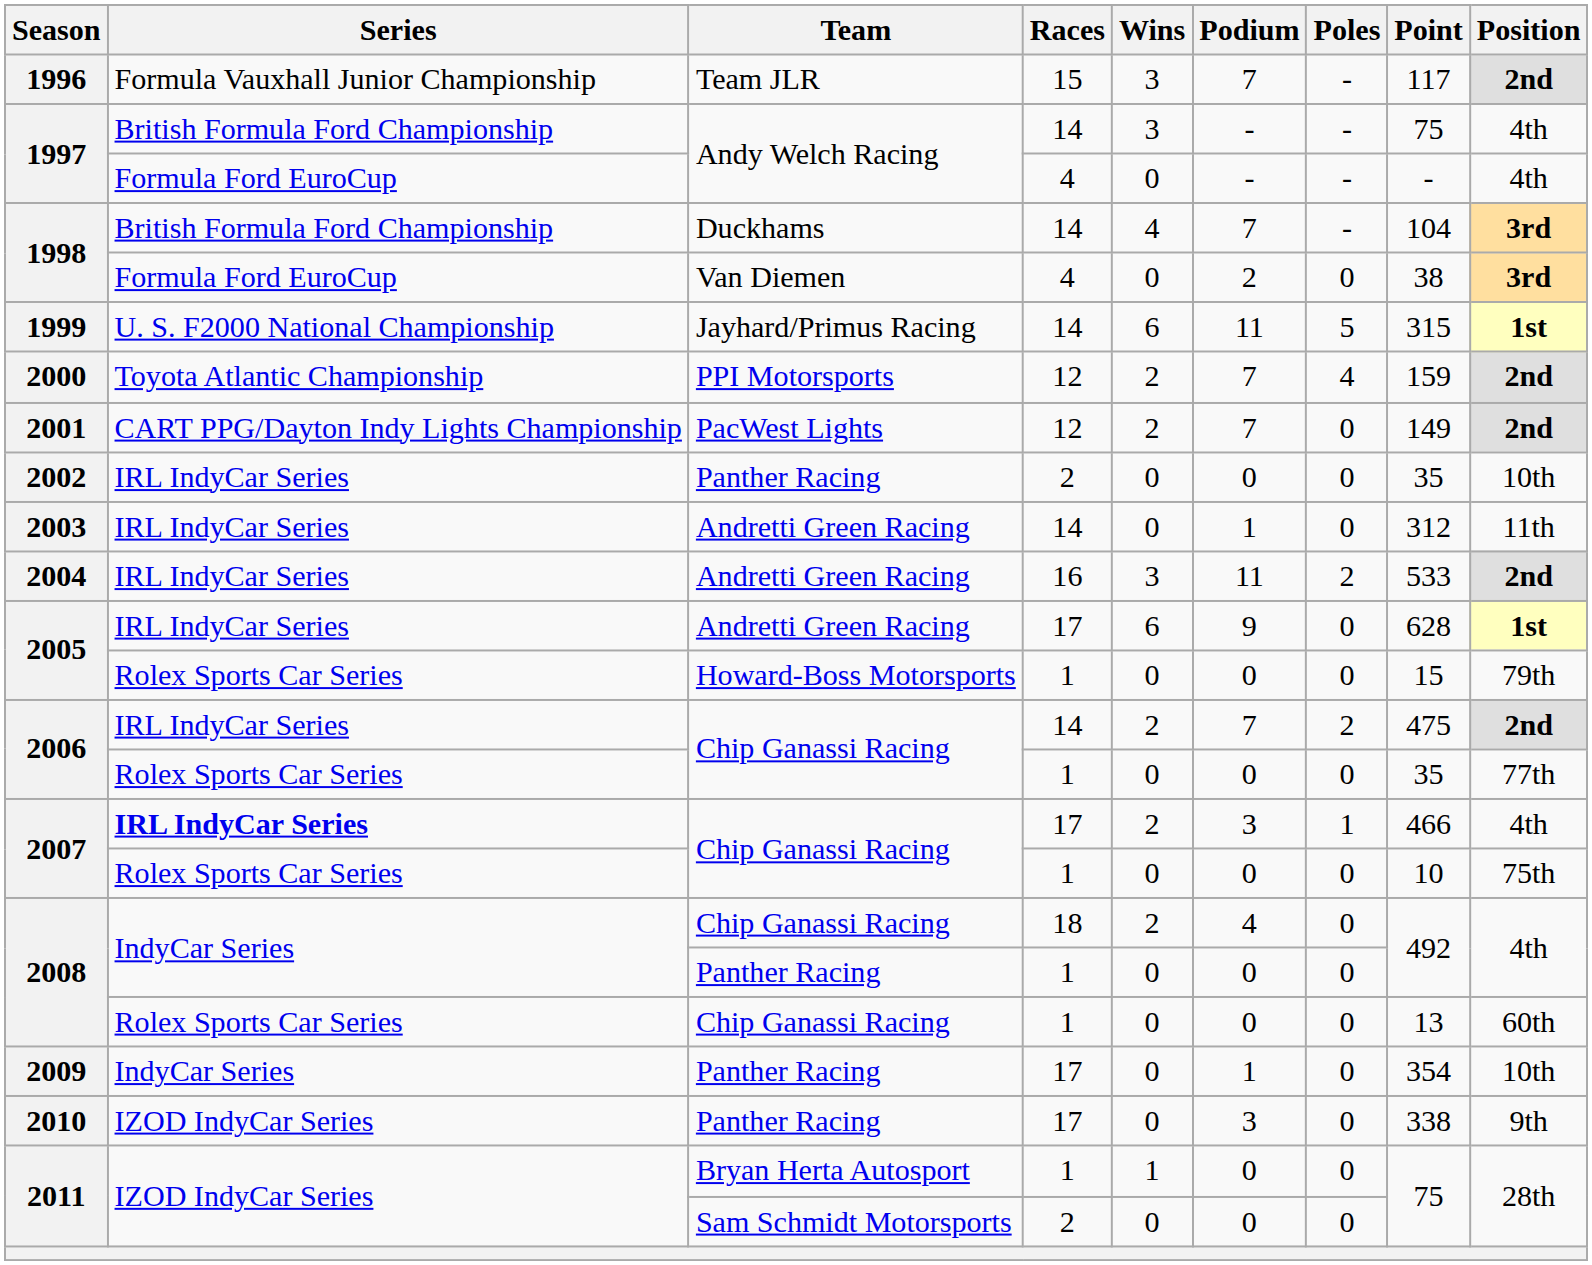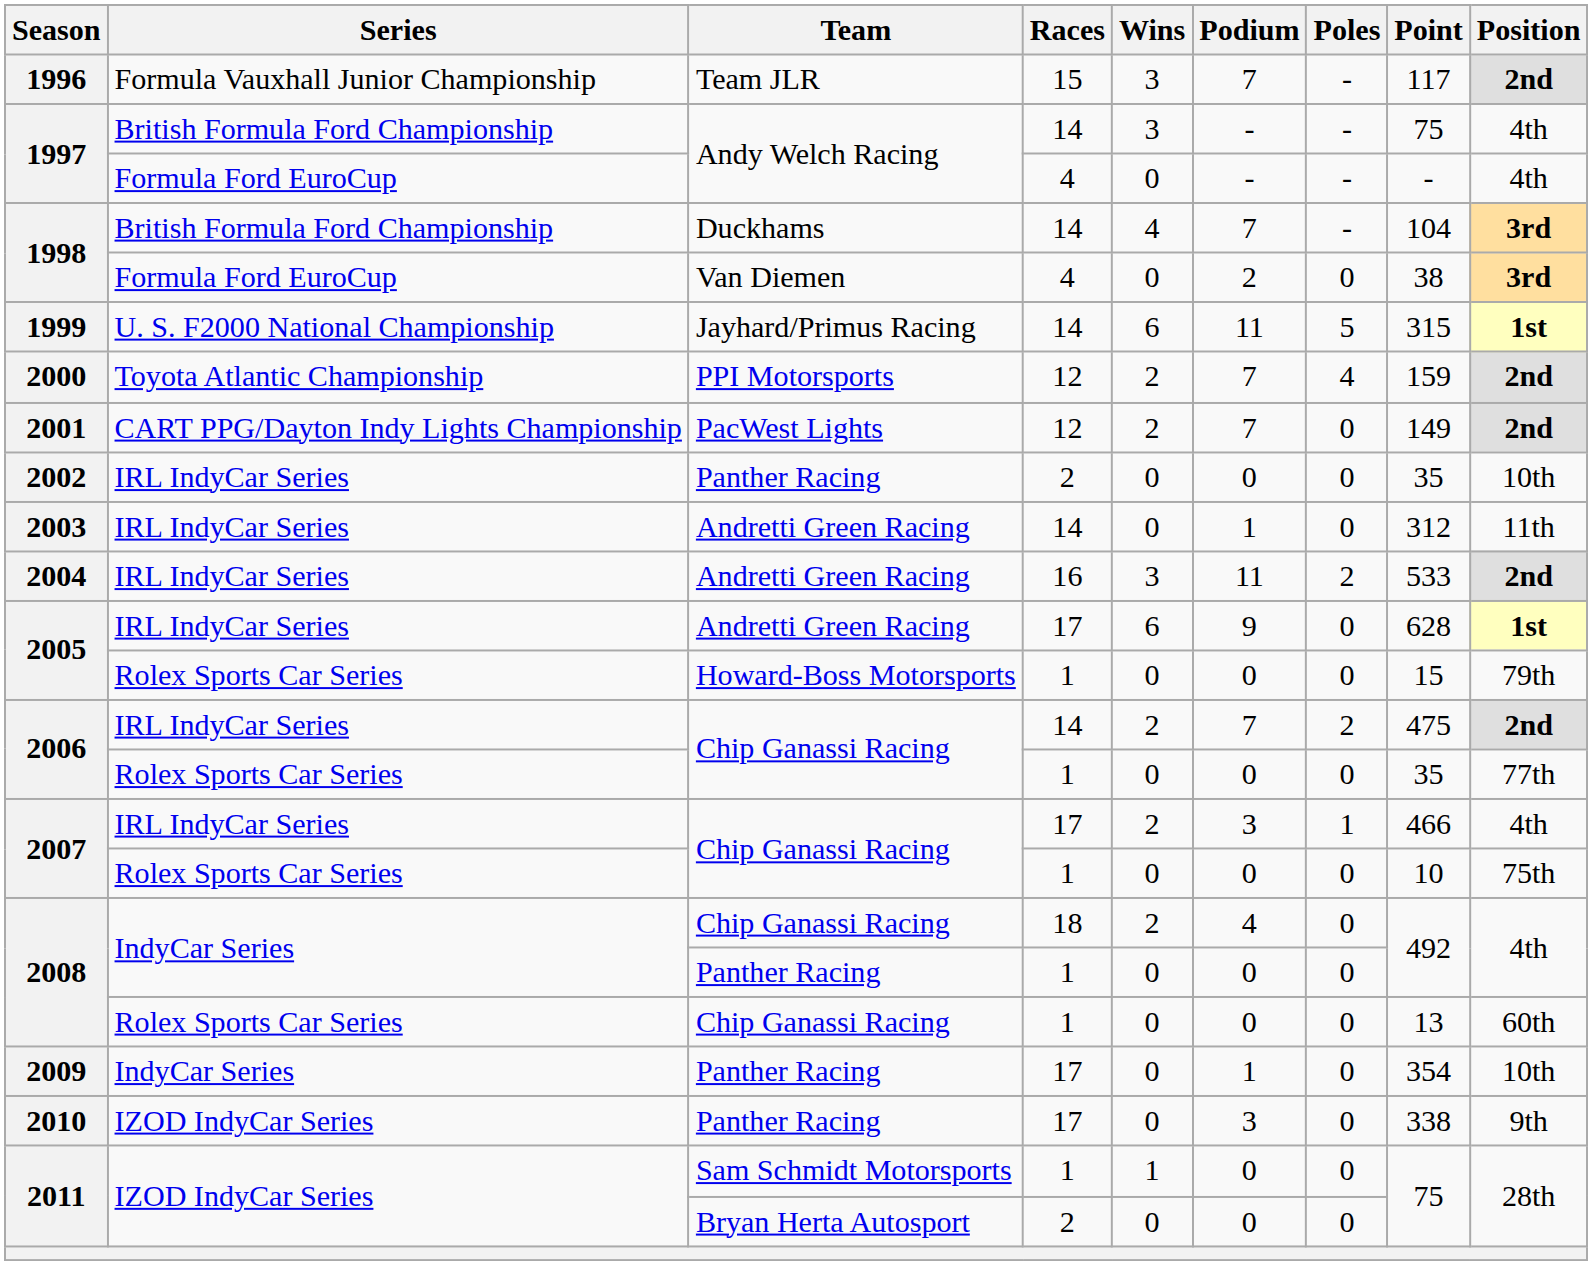2007 / 17 | Series: bold -> normal
2011 / 1 | Team: Bryan Herta Autosport -> Sam Schmidt Motorsports
2011 / 2 | Team: Sam Schmidt Motorsports -> Bryan Herta Autosport
